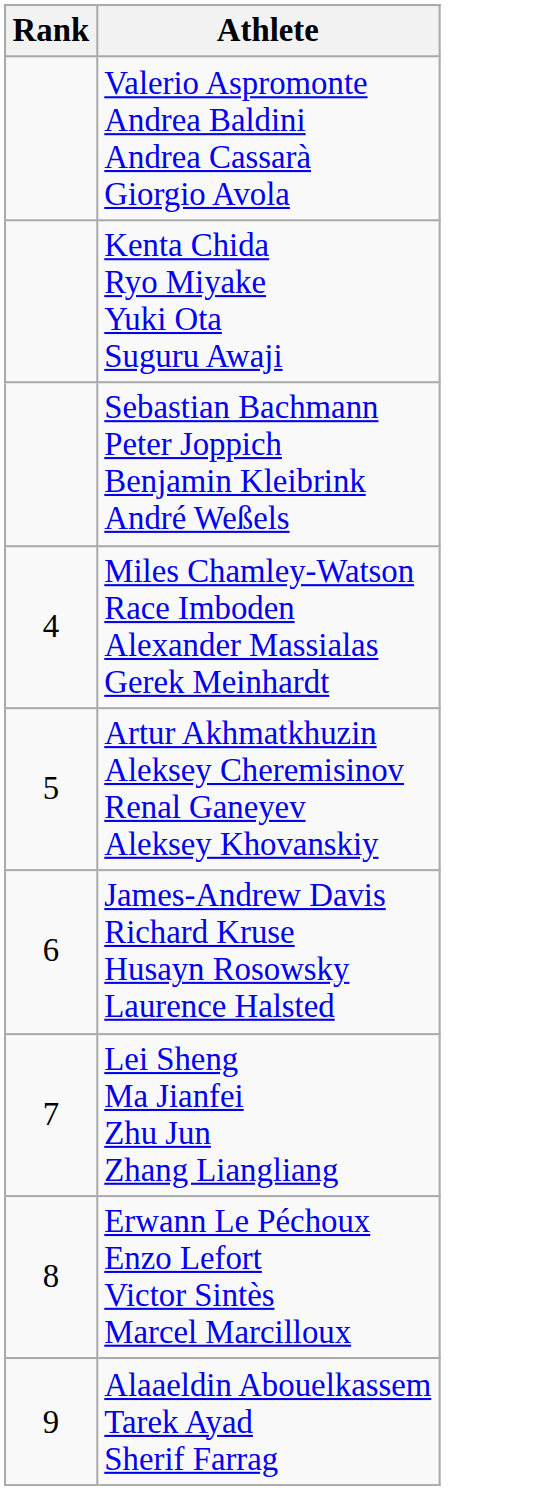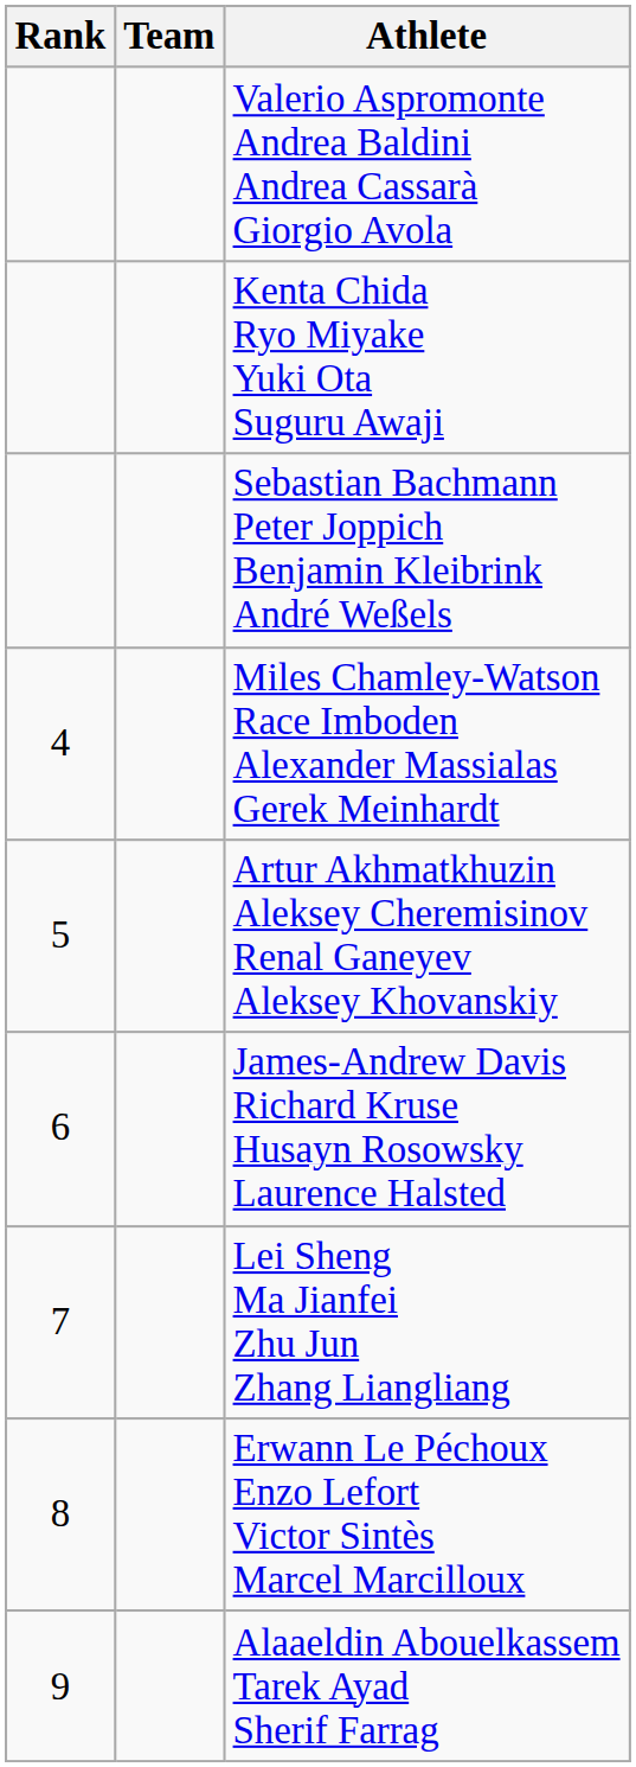+ column: Team
